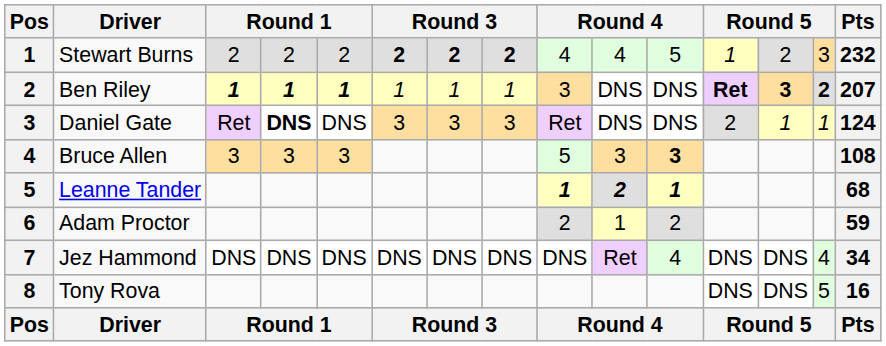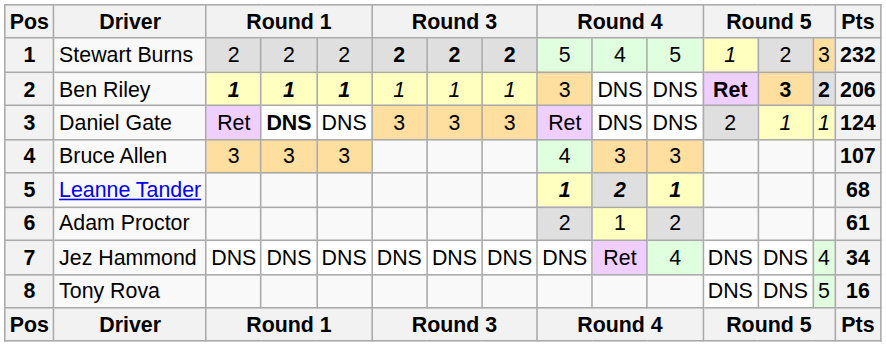Stewart Burns | column 9: 4 -> 5
Ben Riley | Pts: 207 -> 206
Bruce Allen | column 9: 5 -> 4
Bruce Allen | column 11: bold -> normal
Bruce Allen | Pts: 108 -> 107
Adam Proctor | Pts: 59 -> 61
